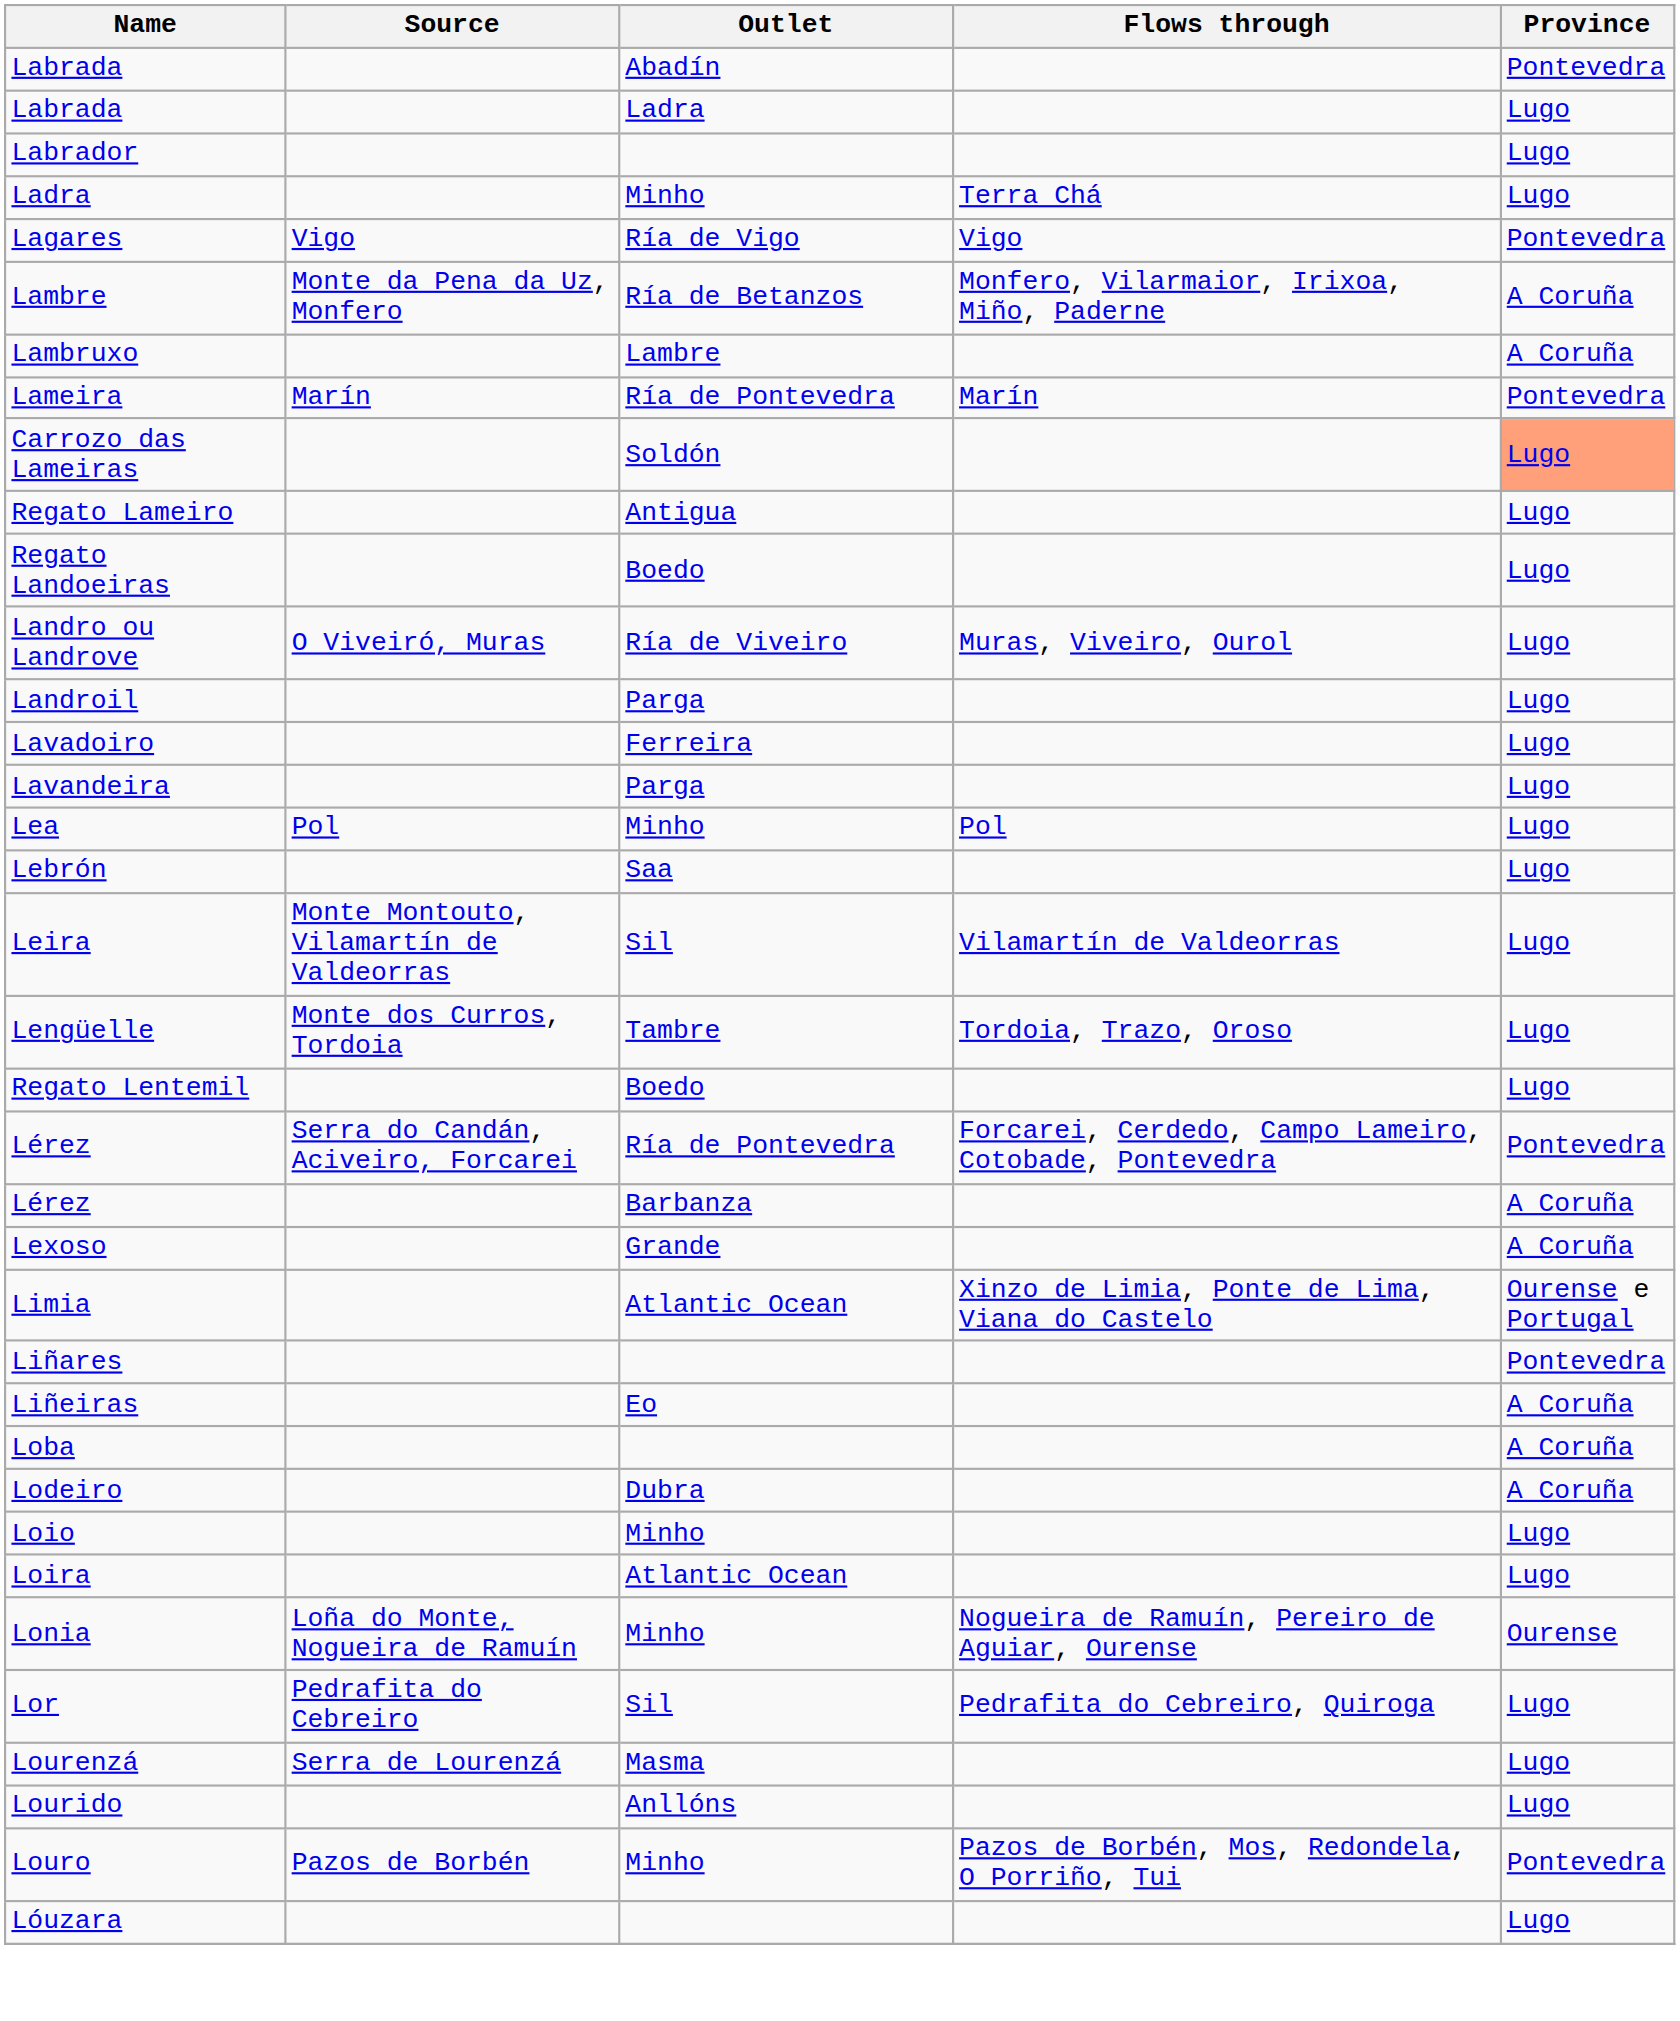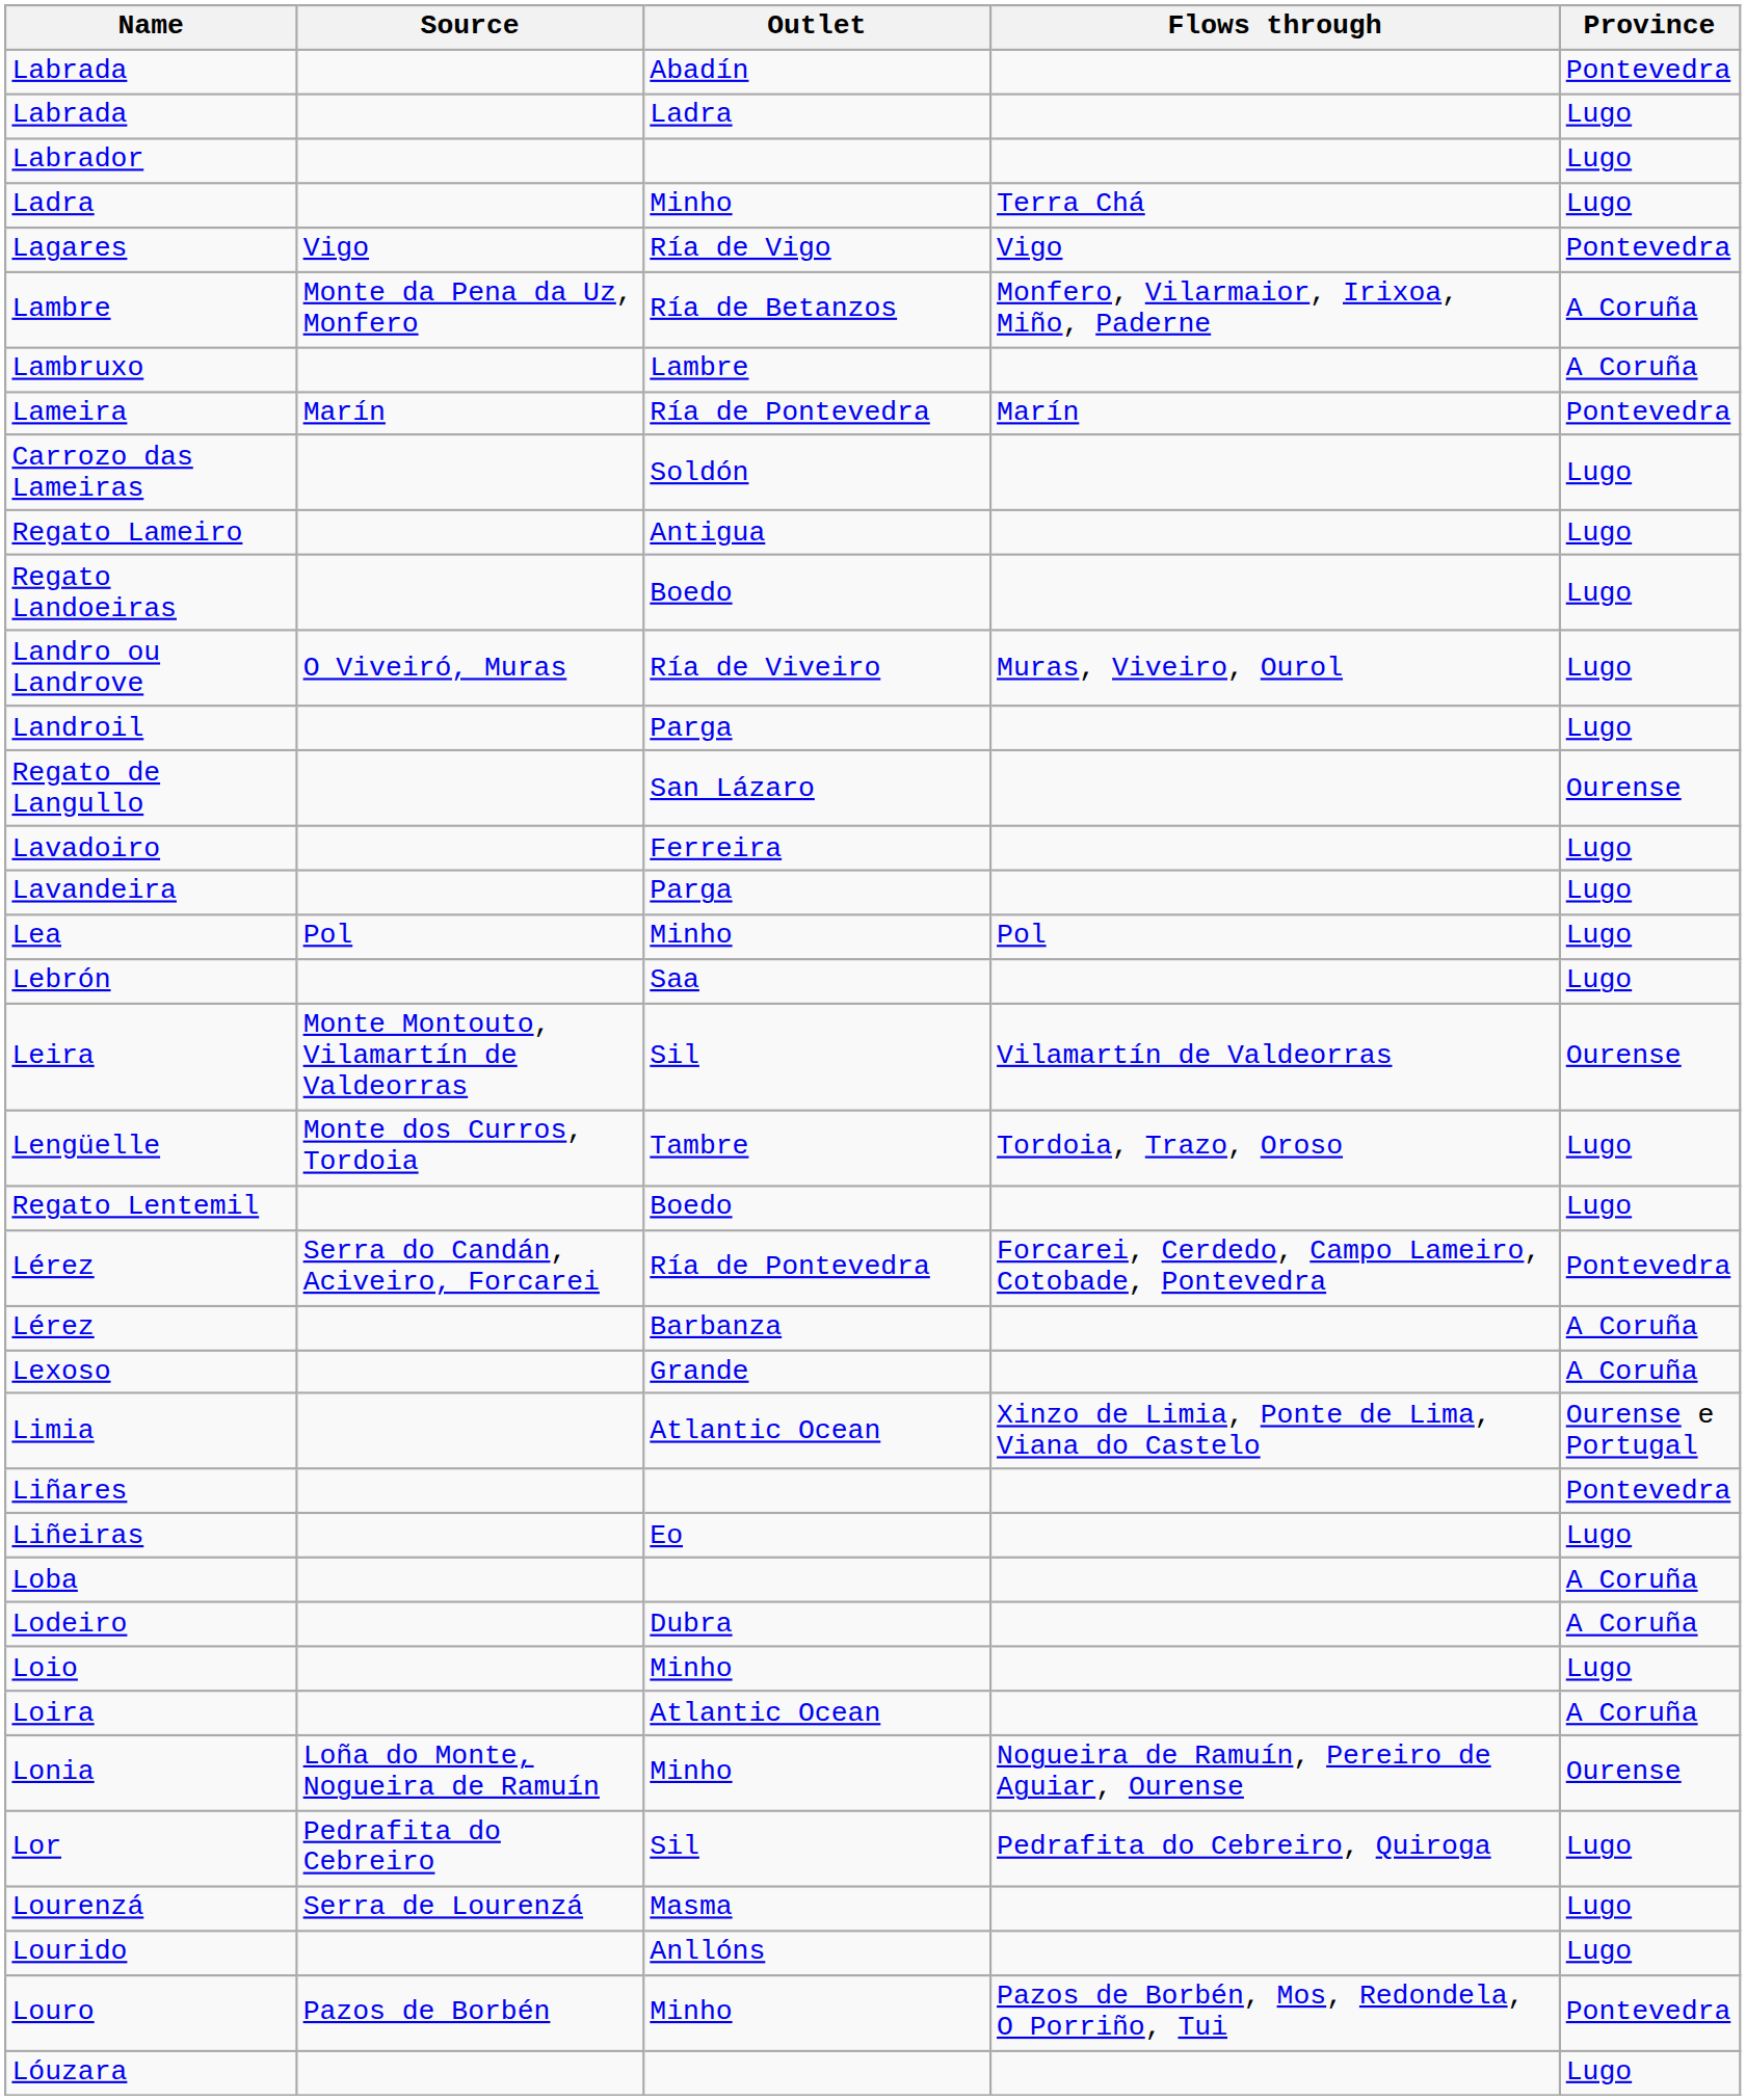Carrozo das Lameiras | Province: lightsalmon background -> no background
+ row: Regato de Langullo | San Lázaro | Ourense
Leira | Province: Lugo -> Ourense
Liñeiras | Province: A Coruña -> Lugo
Loira | Province: Lugo -> A Coruña
